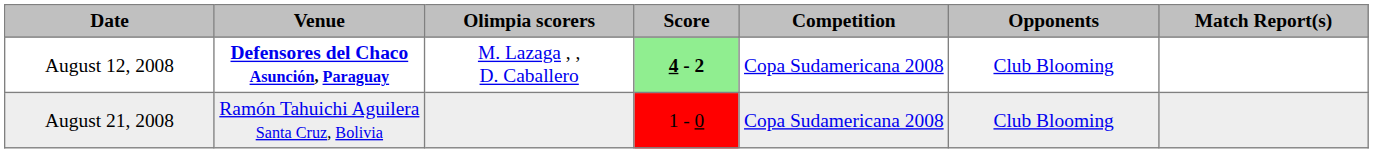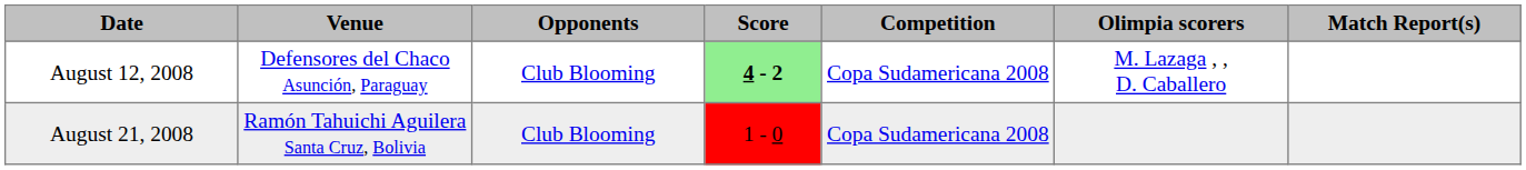columns swapped: Opponents <-> Olimpia scorers
August 12, 2008 | Venue: bold -> normal
